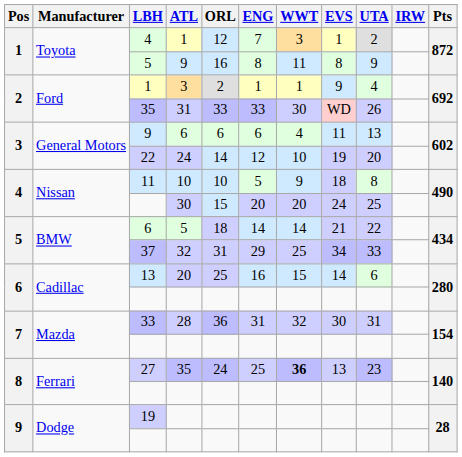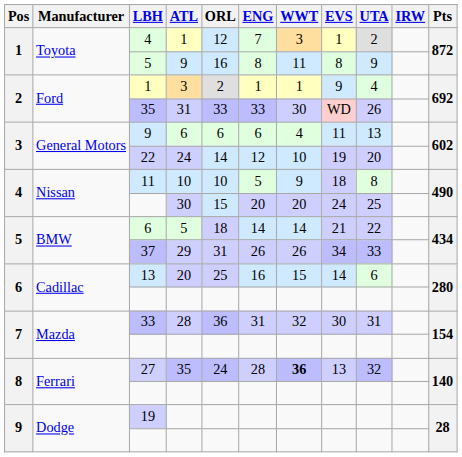37 | ATL: 32 -> 29
37 | ENG: 29 -> 26
37 | WWT: 25 -> 26
27 | ENG: 25 -> 28
27 | UTA: 23 -> 32
